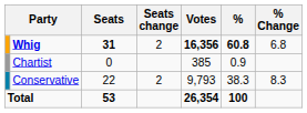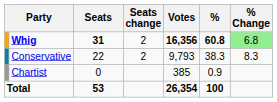Whig | % Change: no background -> lightgreen background
rows swapped: Conservative <-> Chartist
